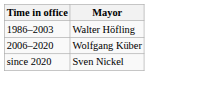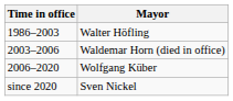+ row: 2003–2006 | Waldemar Horn (died in office)
